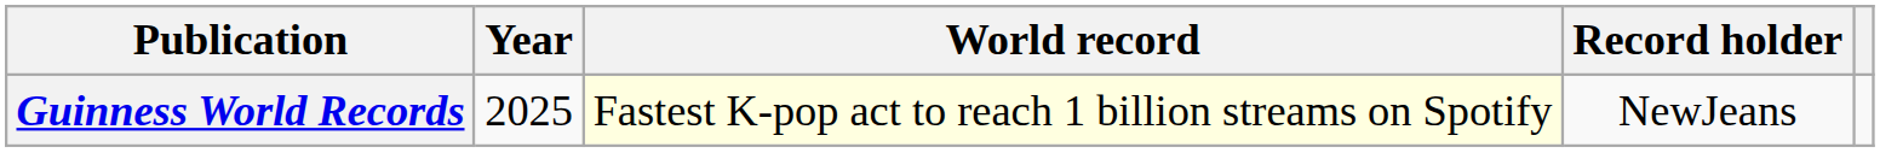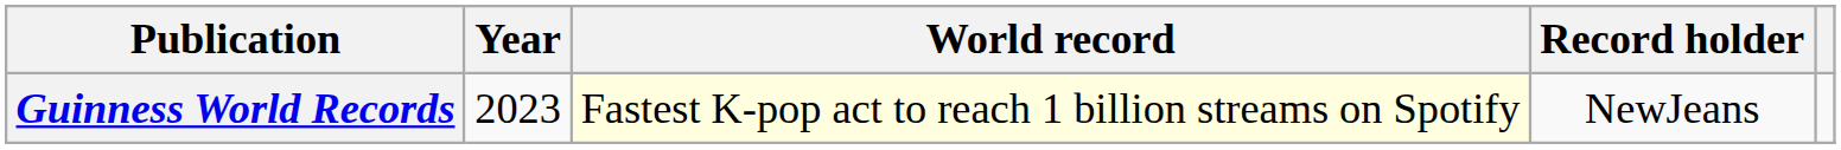Guinness World Records | Year: 2025 -> 2023
